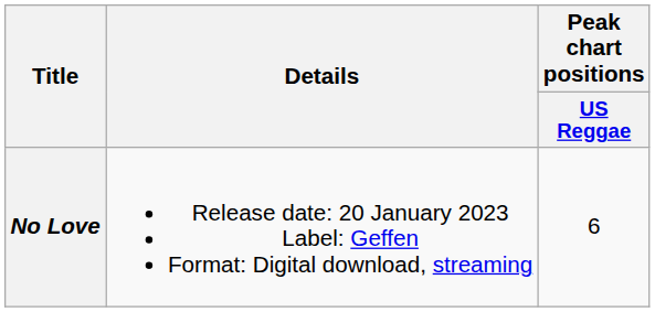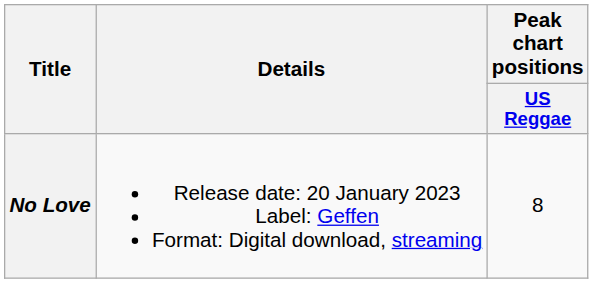No Love | Peak chart positions / US Reggae: 6 -> 8
